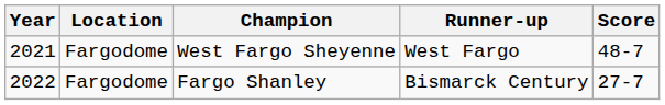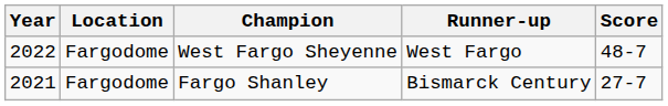West Fargo Sheyenne | Year: 2021 -> 2022
Fargo Shanley | Year: 2022 -> 2021
